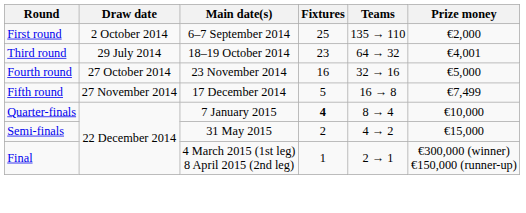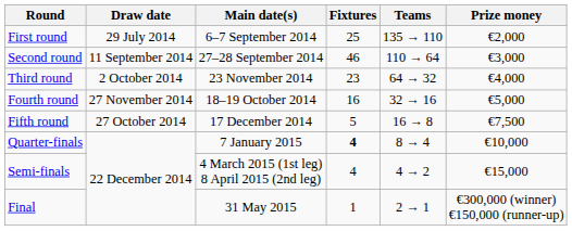First round | Draw date: 2 October 2014 -> 29 July 2014
+ row: Second round | 11 September 2014 | 27–28 September 2014 | 46 | 110 → 64 | €3,000
Third round | Draw date: 29 July 2014 -> 2 October 2014
Third round | Main date(s): 18–19 October 2014 -> 23 November 2014
Third round | Prize money: €4,001 -> €4,000
Fourth round | Draw date: 27 October 2014 -> 27 November 2014
Fourth round | Main date(s): 23 November 2014 -> 18–19 October 2014
Fifth round | Draw date: 27 November 2014 -> 27 October 2014
Fifth round | Prize money: €7,499 -> €7,500
Semi-finals | Main date(s): 31 May 2015 -> 4 March 2015 (1st leg) 8 April 2015 (2nd leg)
Semi-finals | Fixtures: 2 -> 4
Final | Main date(s): 4 March 2015 (1st leg) 8 April 2015 (2nd leg) -> 31 May 2015
